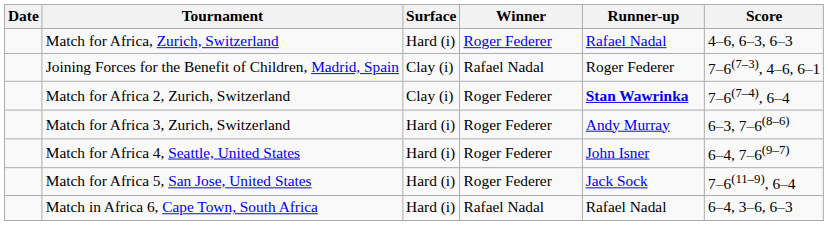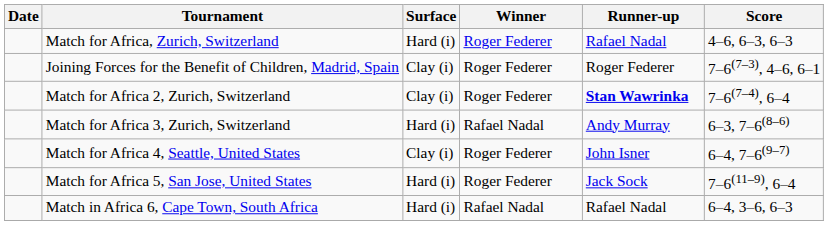Joining Forces for the Benefit of Children, Madrid, Spain | Winner: Rafael Nadal -> Roger Federer
Match for Africa 3, Zurich, Switzerland | Winner: Roger Federer -> Rafael Nadal
Match for Africa 4, Seattle, United States | Surface: Hard (i) -> Clay (i)
